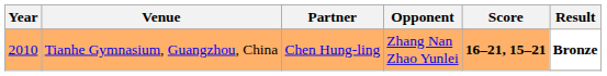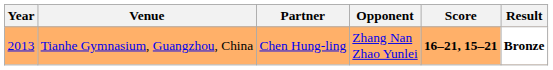Tianhe Gymnasium, Guangzhou, China | Year: 2010 -> 2013
